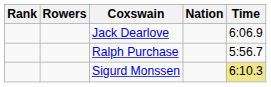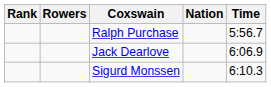rows swapped: Ralph Purchase <-> Jack Dearlove
Sigurd Monssen | Time: khaki background -> no background
